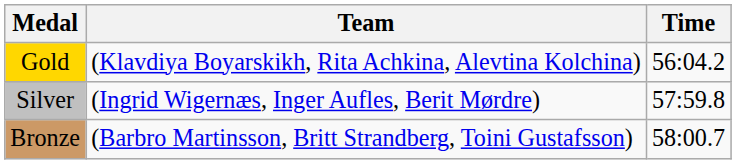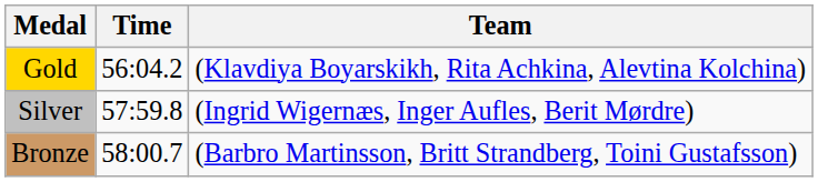columns swapped: Team <-> Time
